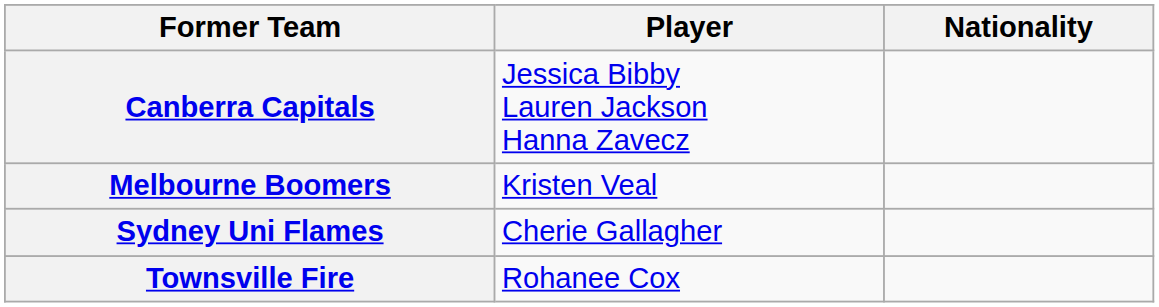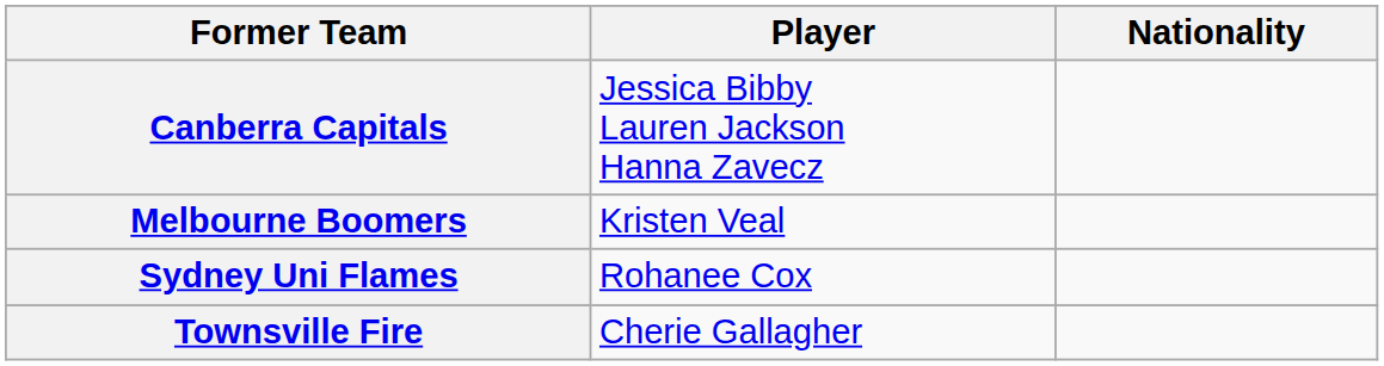Sydney Uni Flames | Player: Cherie Gallagher -> Rohanee Cox
Townsville Fire | Player: Rohanee Cox -> Cherie Gallagher
